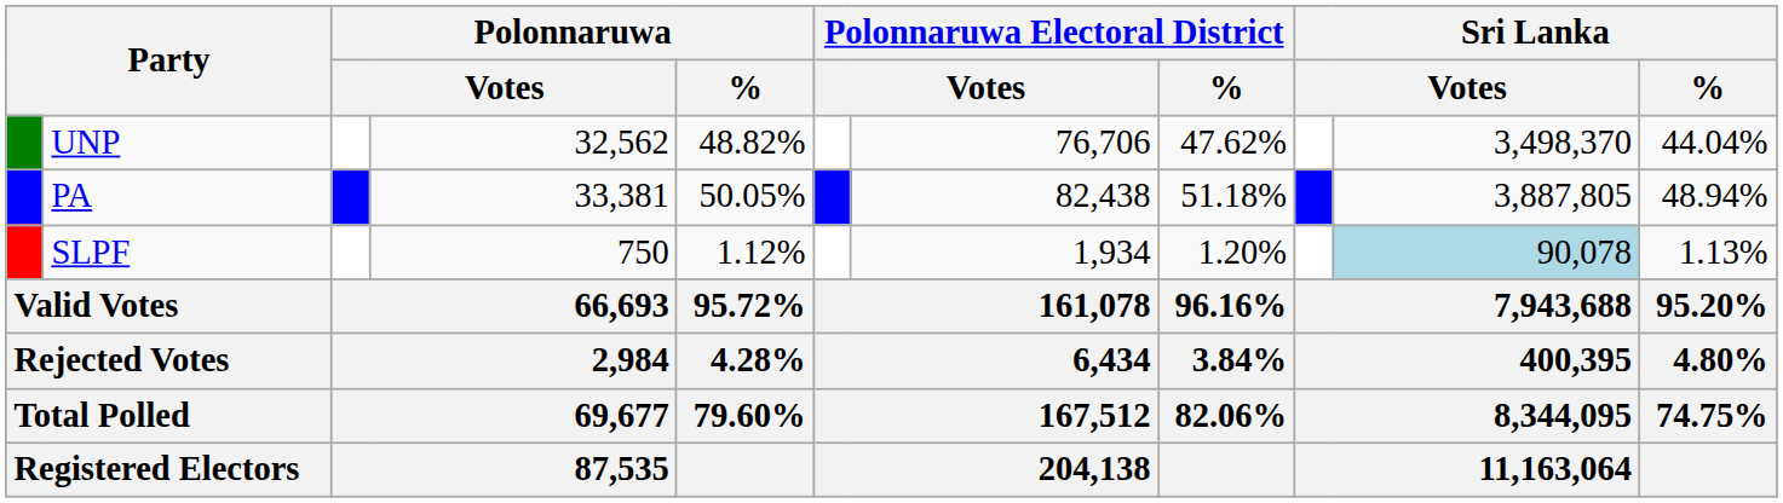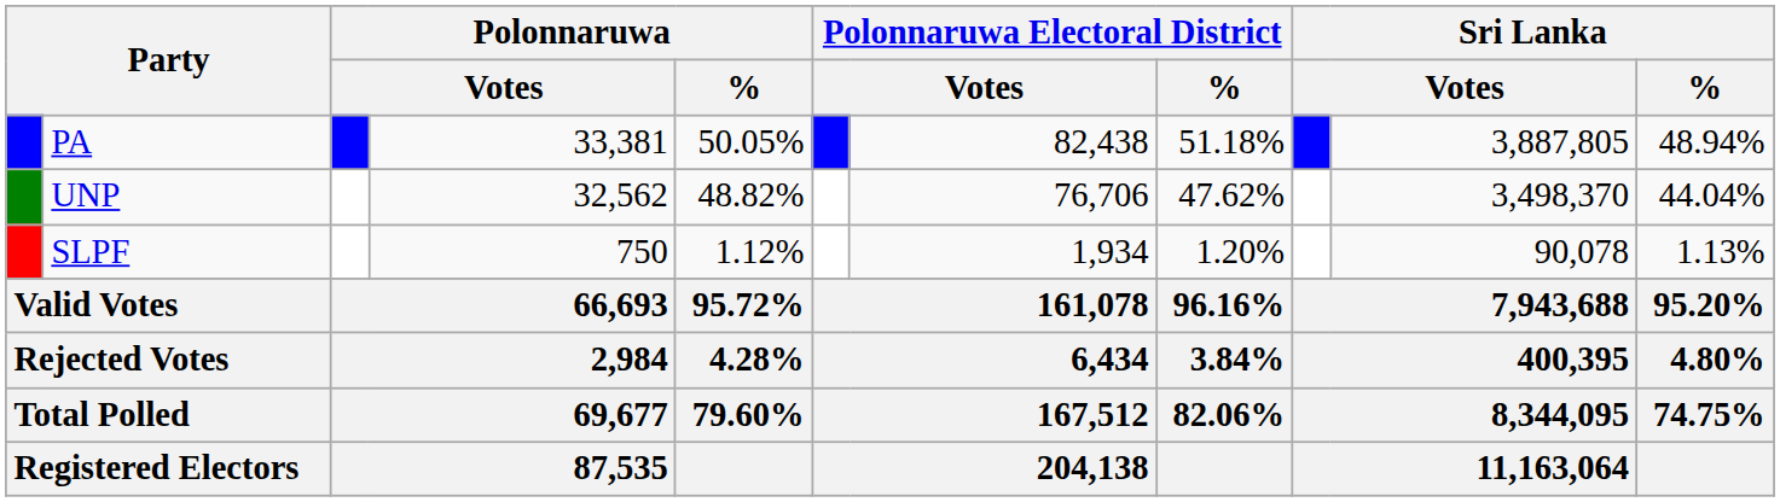rows swapped: PA <-> UNP
SLPF | column 10: lightblue background -> no background
